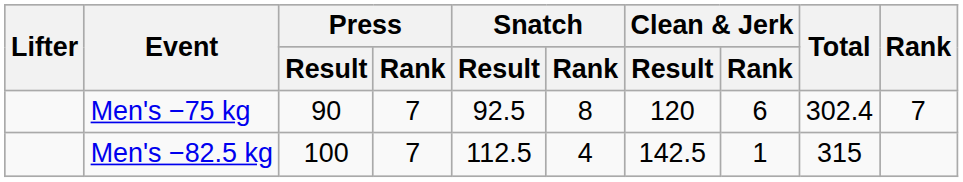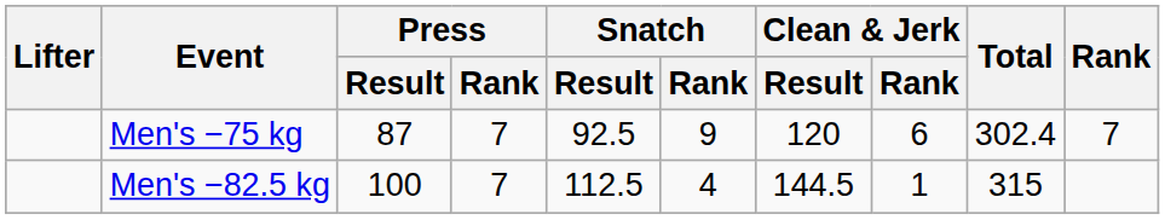Men's −75 kg | Press / Result: 90 -> 87
Men's −75 kg | Snatch / Rank: 8 -> 9
Men's −82.5 kg | Clean & Jerk / Result: 142.5 -> 144.5
